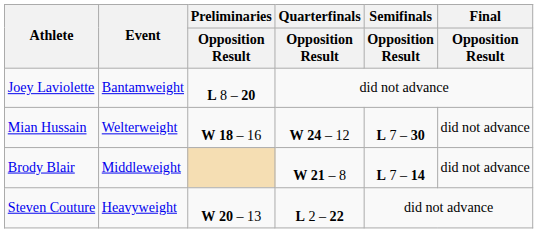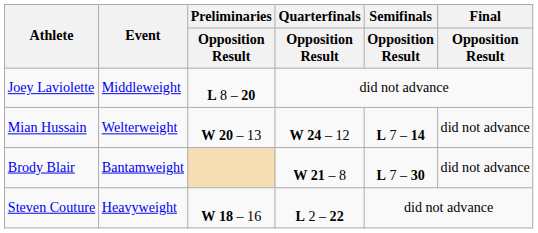Joey Laviolette | Event: Bantamweight -> Middleweight
Mian Hussain | Preliminaries / Opposition Result: W 18 – 16 -> W 20 – 13
Mian Hussain | Semifinals / Opposition Result: L 7 – 30 -> L 7 – 14
Brody Blair | Event: Middleweight -> Bantamweight
Brody Blair | Semifinals / Opposition Result: L 7 – 14 -> L 7 – 30
Steven Couture | Preliminaries / Opposition Result: W 20 – 13 -> W 18 – 16
